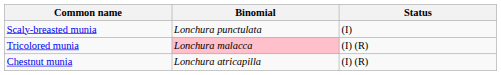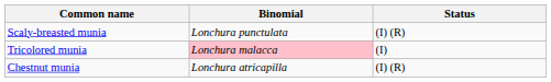Scaly-breasted munia | Status: (I) -> (I) (R)
Tricolored munia | Status: (I) (R) -> (I)
